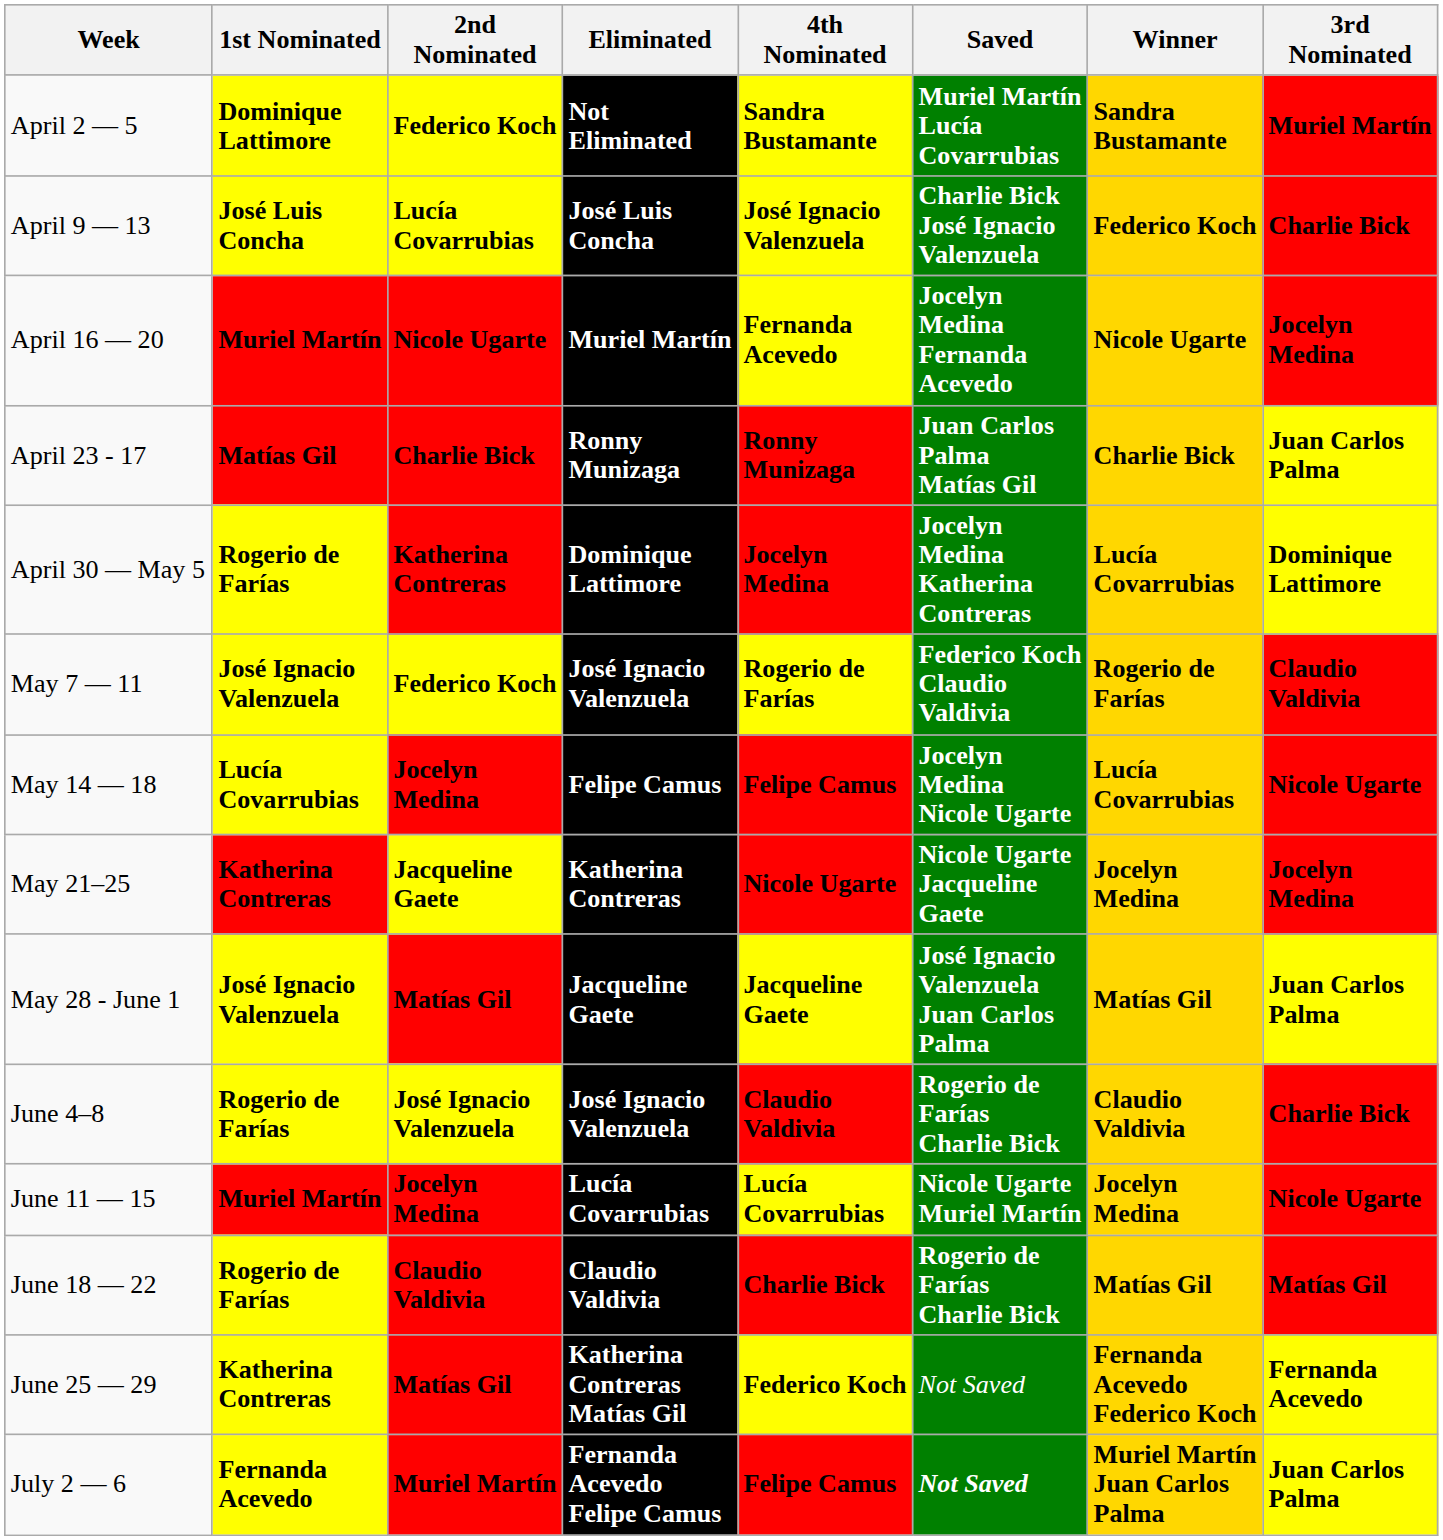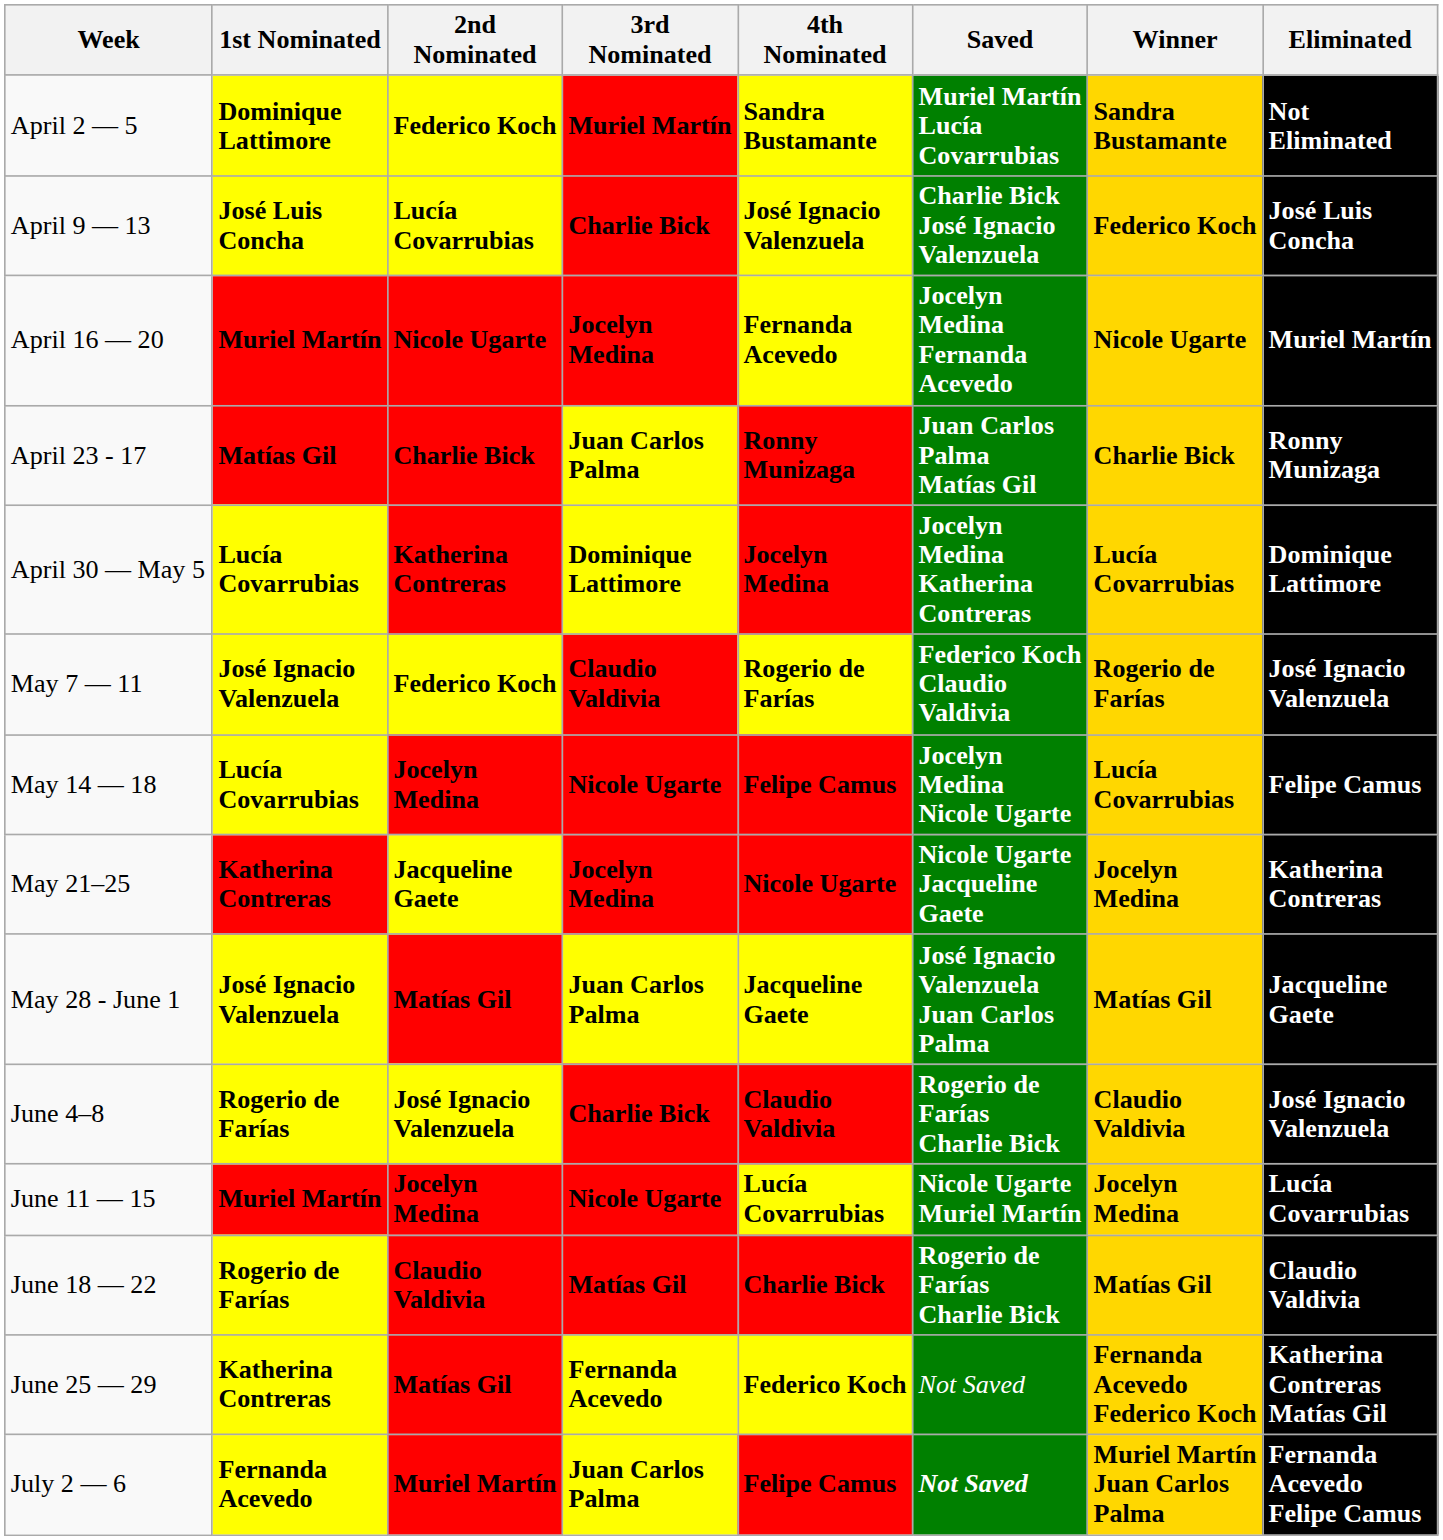columns swapped: 3rd Nominated <-> Eliminated
April 30 — May 5 | 1st Nominated: Rogerio de Farías -> Lucía Covarrubias
